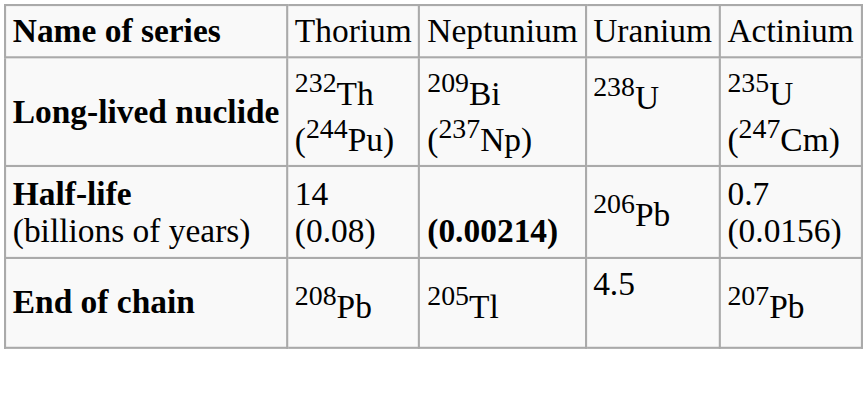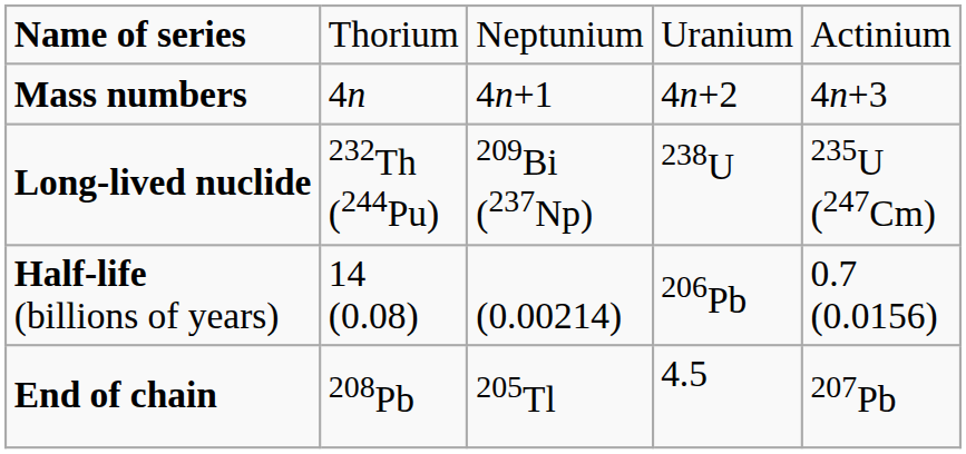+ row: Mass numbers | 4n | 4n+1 | 4n+2 | 4n+3
Half-life (billions of years) | column 3: bold -> normal
